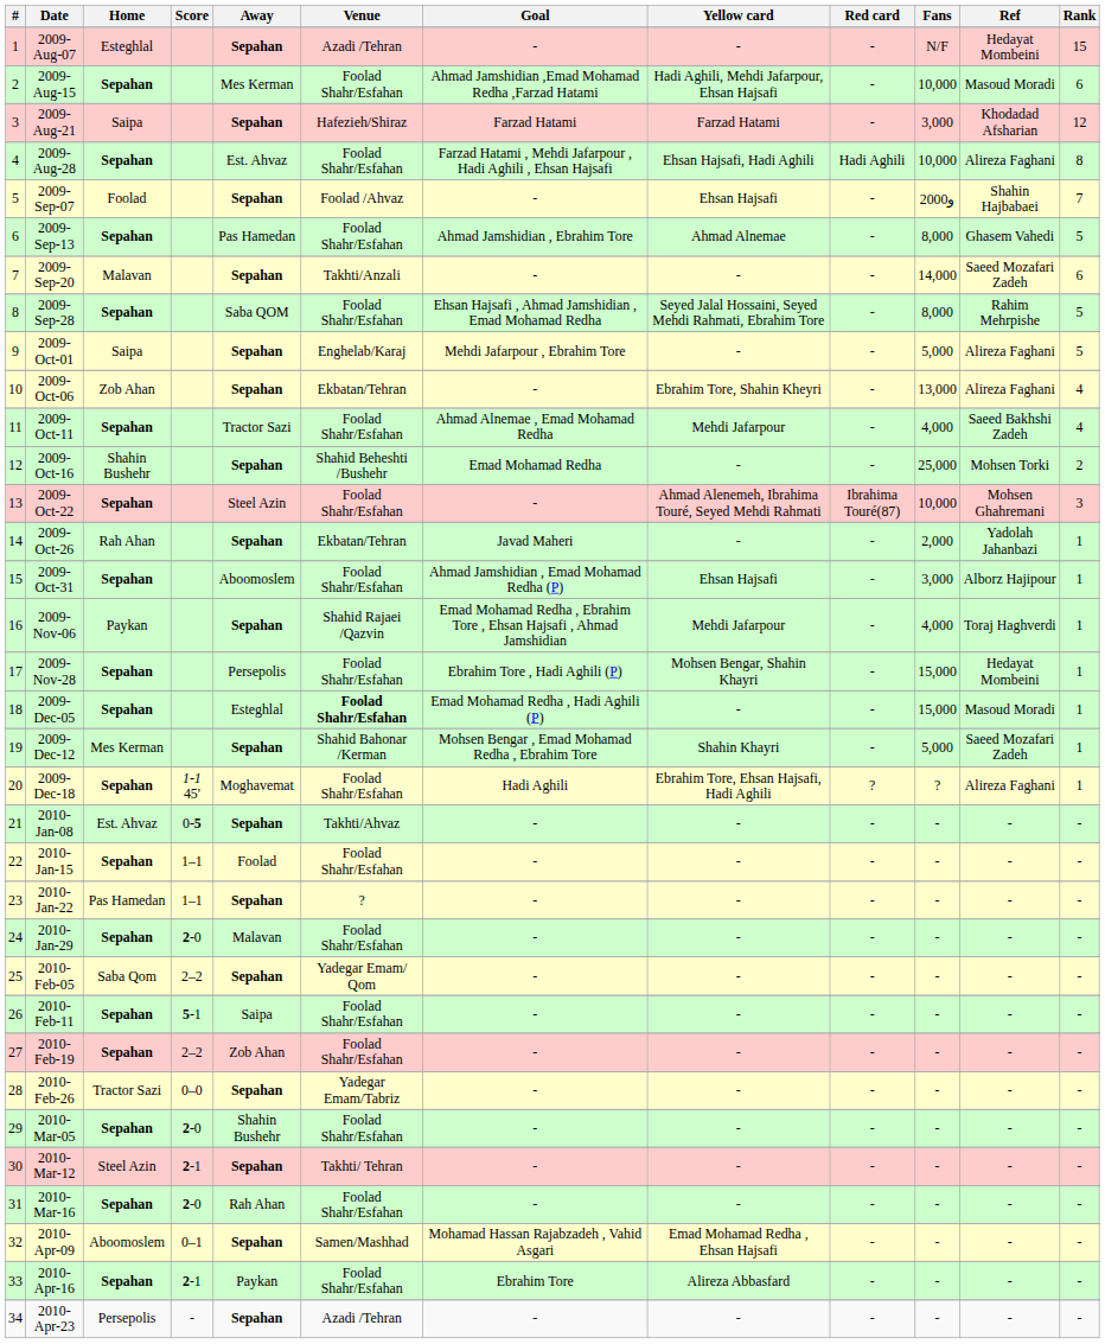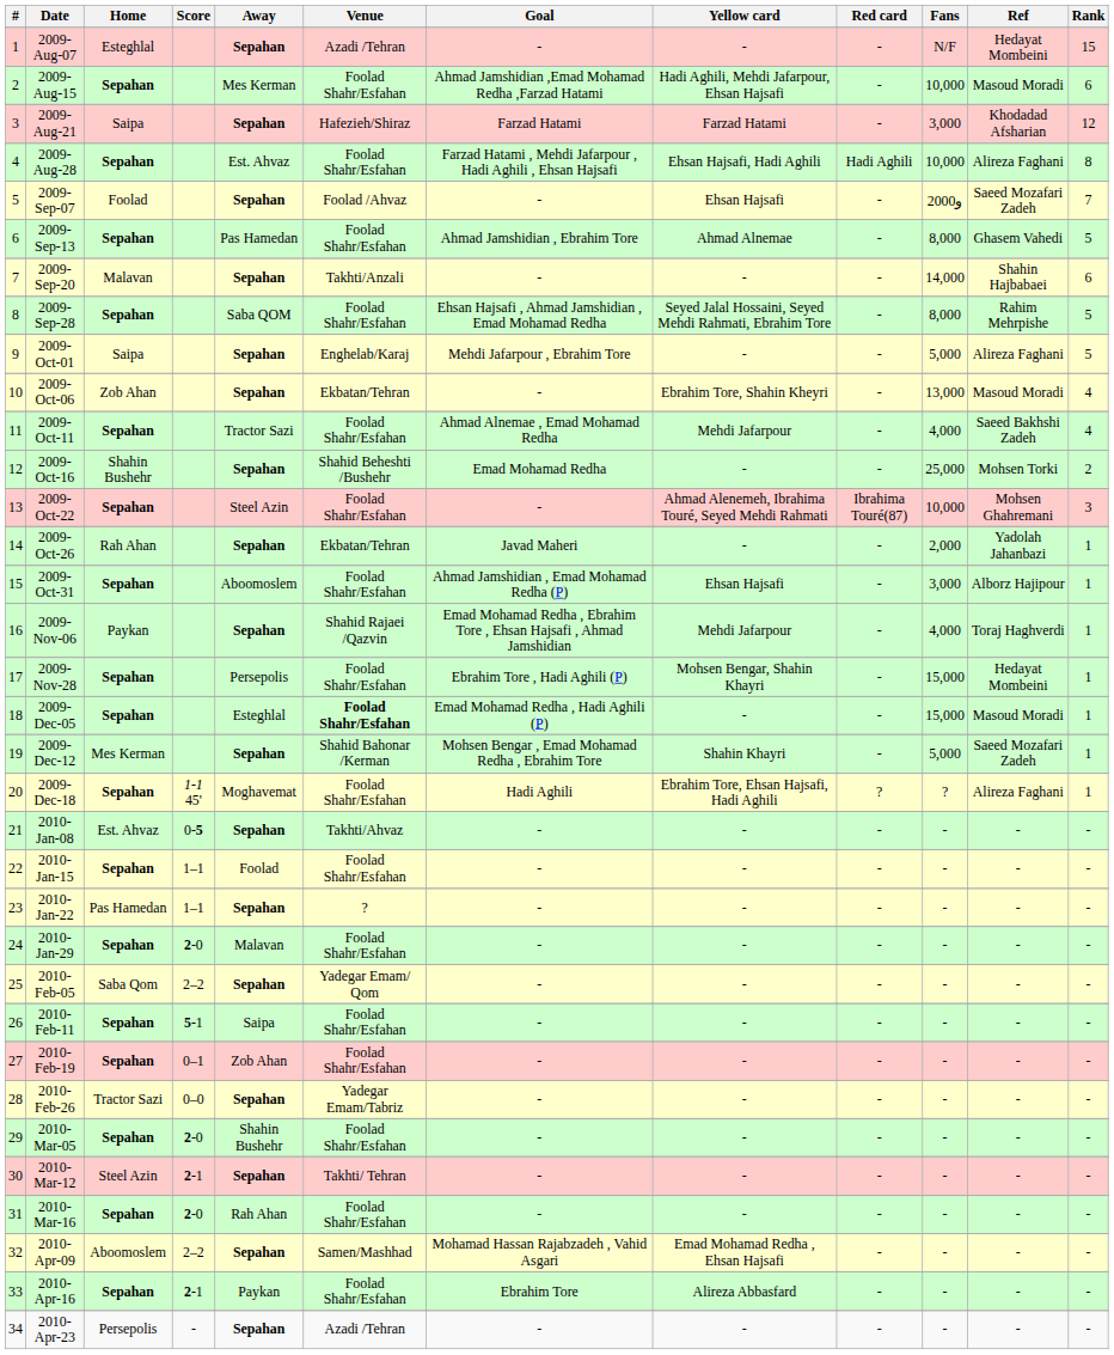2009-Sep-07 | Ref: Shahin Hajbabaei -> Saeed Mozafari Zadeh
2009-Sep-20 | Ref: Saeed Mozafari Zadeh -> Shahin Hajbabaei
2009-Oct-06 | Ref: Alireza Faghani -> Masoud Moradi
2010-Feb-19 | Score: 2–2 -> 0–1
2010-Apr-09 | Score: 0–1 -> 2–2
